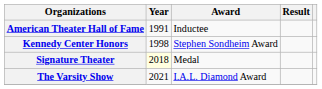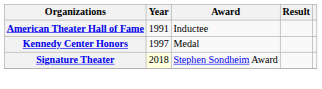Kennedy Center Honors | Year: 1998 -> 1997
Kennedy Center Honors | Award: Stephen Sondheim Award -> Medal
Signature Theater | Award: Medal -> Stephen Sondheim Award
- row: The Varsity Show | 2021 | I.A.L. Diamond Award
